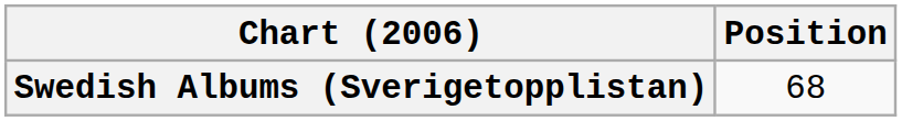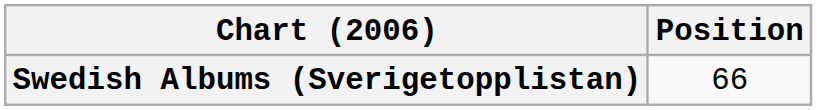Swedish Albums (Sverigetopplistan) | Position: 68 -> 66
